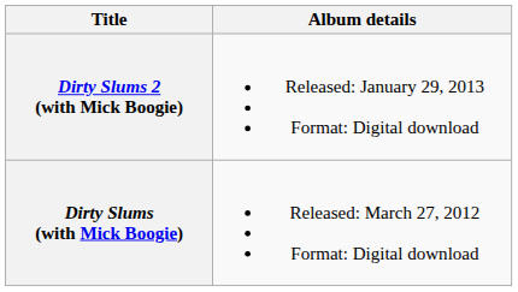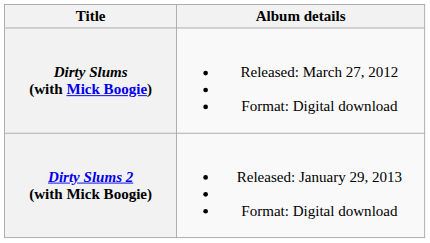rows swapped: Dirty Slums (with Mick Boogie) <-> Dirty Slums 2 (with Mick Boogie)
